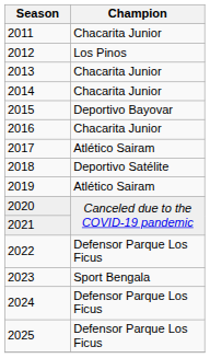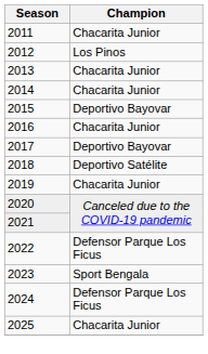2017 | Champion: Atlético Sairam -> Deportivo Bayovar
2019 | Champion: Atlético Sairam -> Chacarita Junior
2025 | Champion: Defensor Parque Los Ficus -> Chacarita Junior
